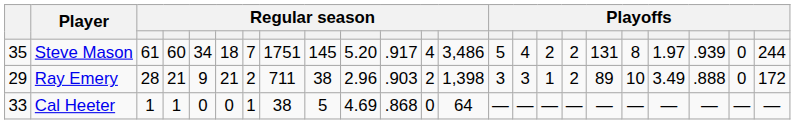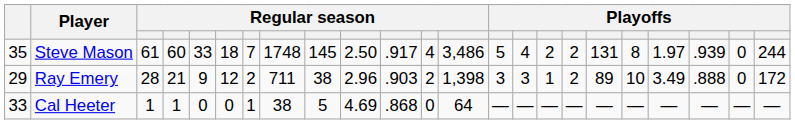Steve Mason | column 5: 34 -> 33
Steve Mason | column 8: 1751 -> 1748
Steve Mason | column 10: 5.20 -> 2.50
Ray Emery | column 6: 21 -> 12
